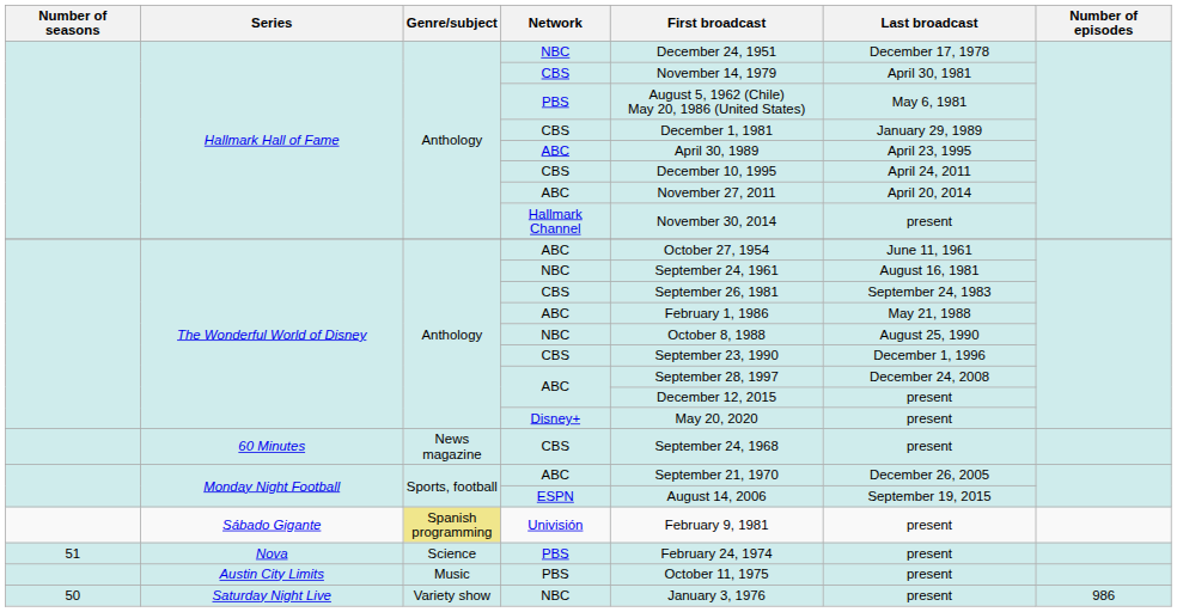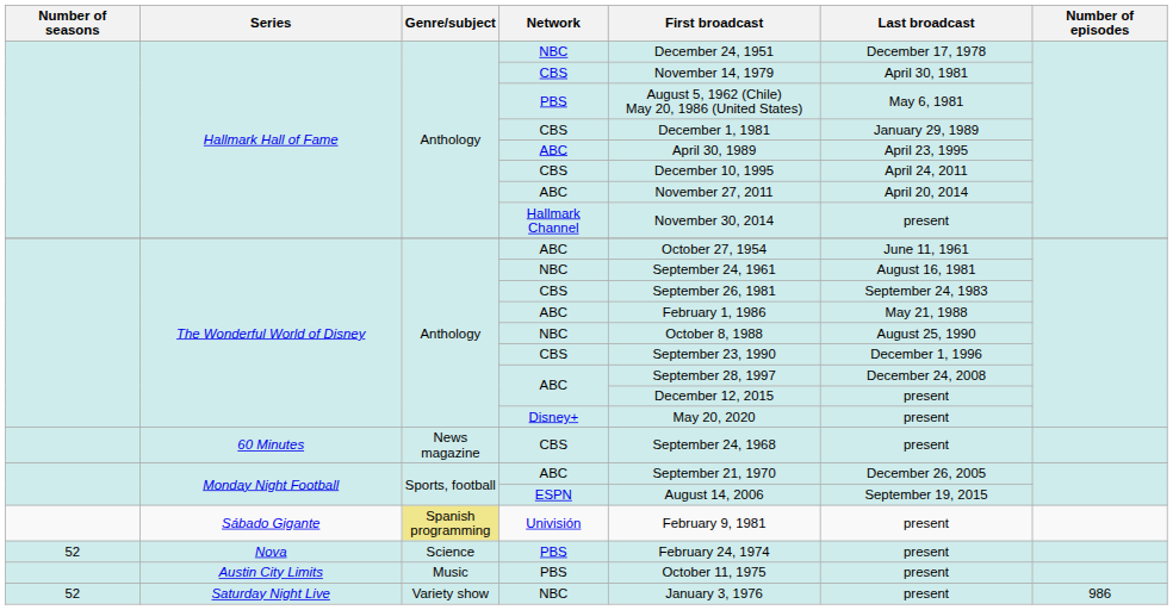Nova | Number of seasons: 51 -> 52
Saturday Night Live | Number of seasons: 50 -> 52
